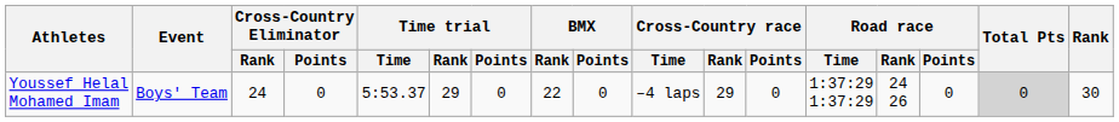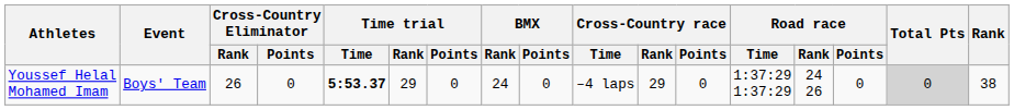Youssef Helal Mohamed Imam | Cross-Country Eliminator / Rank: 24 -> 26
Youssef Helal Mohamed Imam | Time trial / Time: normal -> bold
Youssef Helal Mohamed Imam | BMX / Rank: 22 -> 24
Youssef Helal Mohamed Imam | Rank: 30 -> 38
